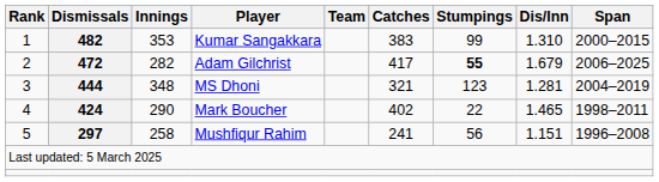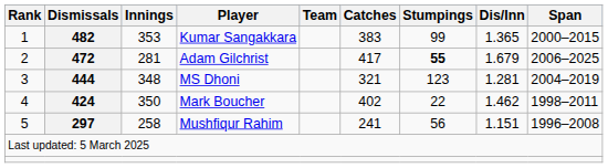Kumar Sangakkara | Dis/Inn: 1.310 -> 1.365
Adam Gilchrist | Innings: 282 -> 281
Mark Boucher | Innings: 290 -> 350
Mark Boucher | Dis/Inn: 1.465 -> 1.462
